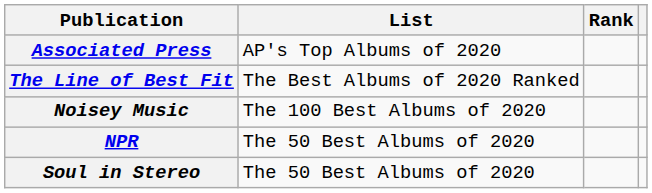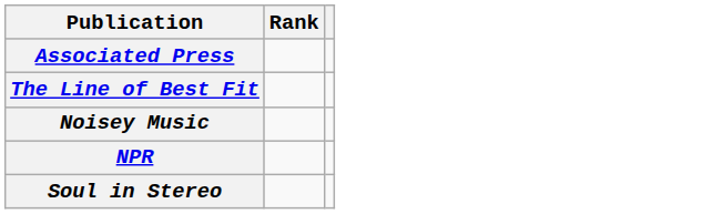- column: List | AP's Top Albums of 2020 | The Best Albums of 2020 Ranked | The 100 Best Albums of 2020 | The 50 Best Albums of 2020 | The 50 Best Albums of 2020
